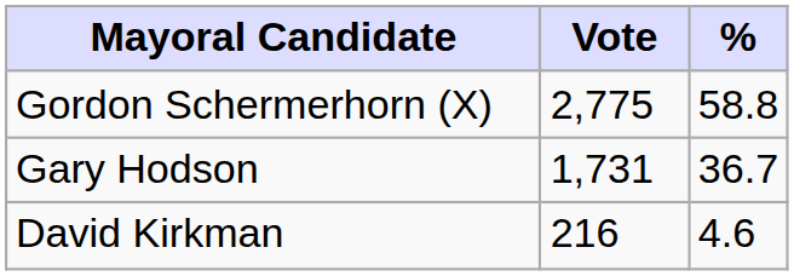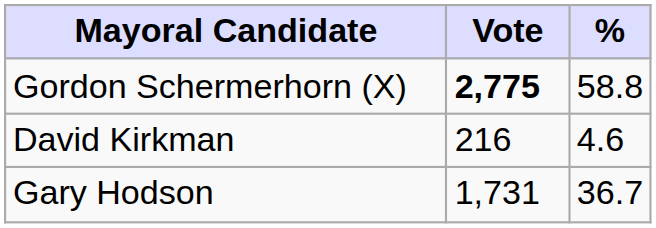Gordon Schermerhorn (X) | Vote: normal -> bold
rows swapped: Gary Hodson <-> David Kirkman
